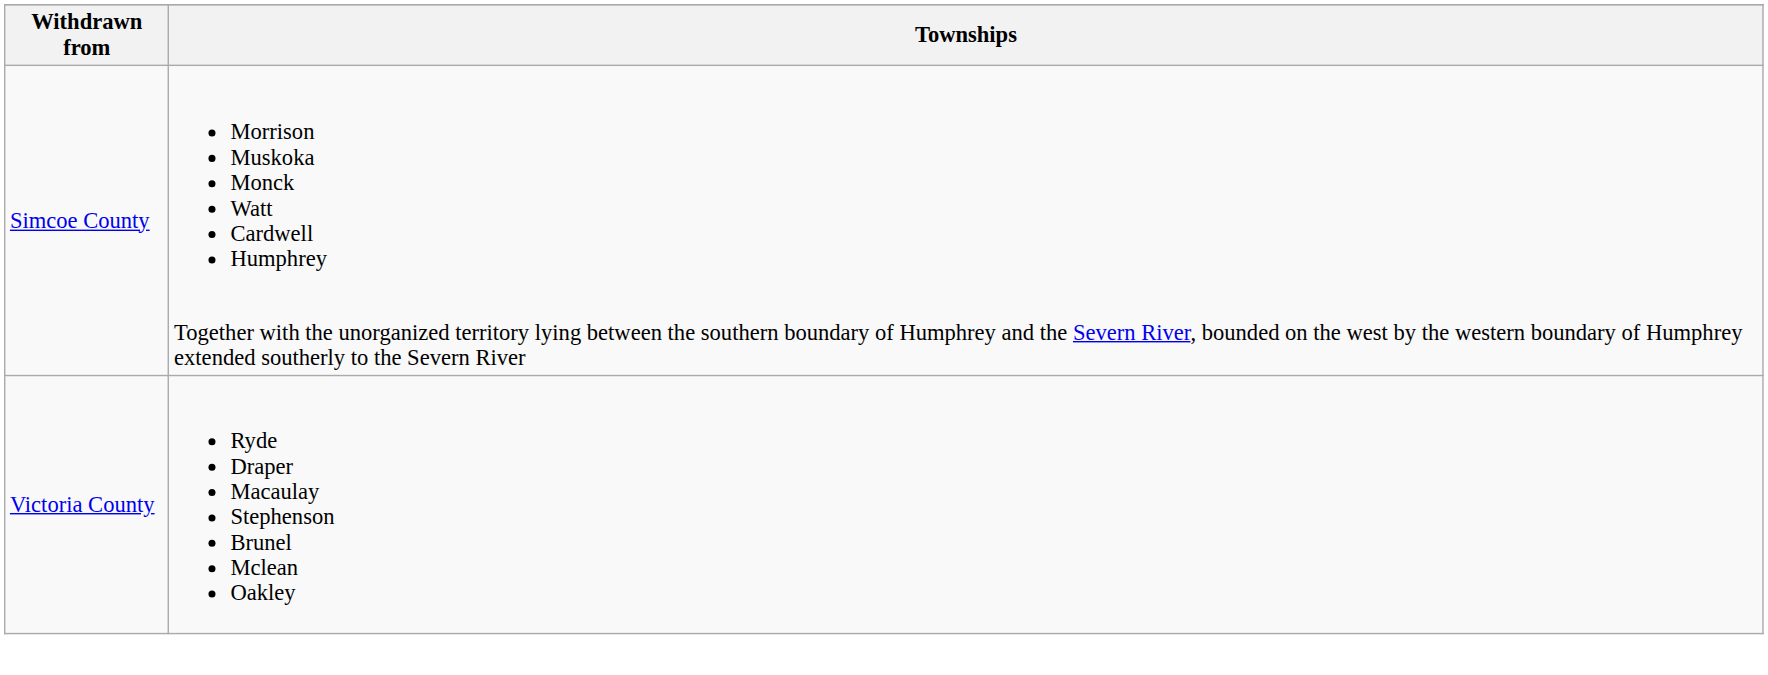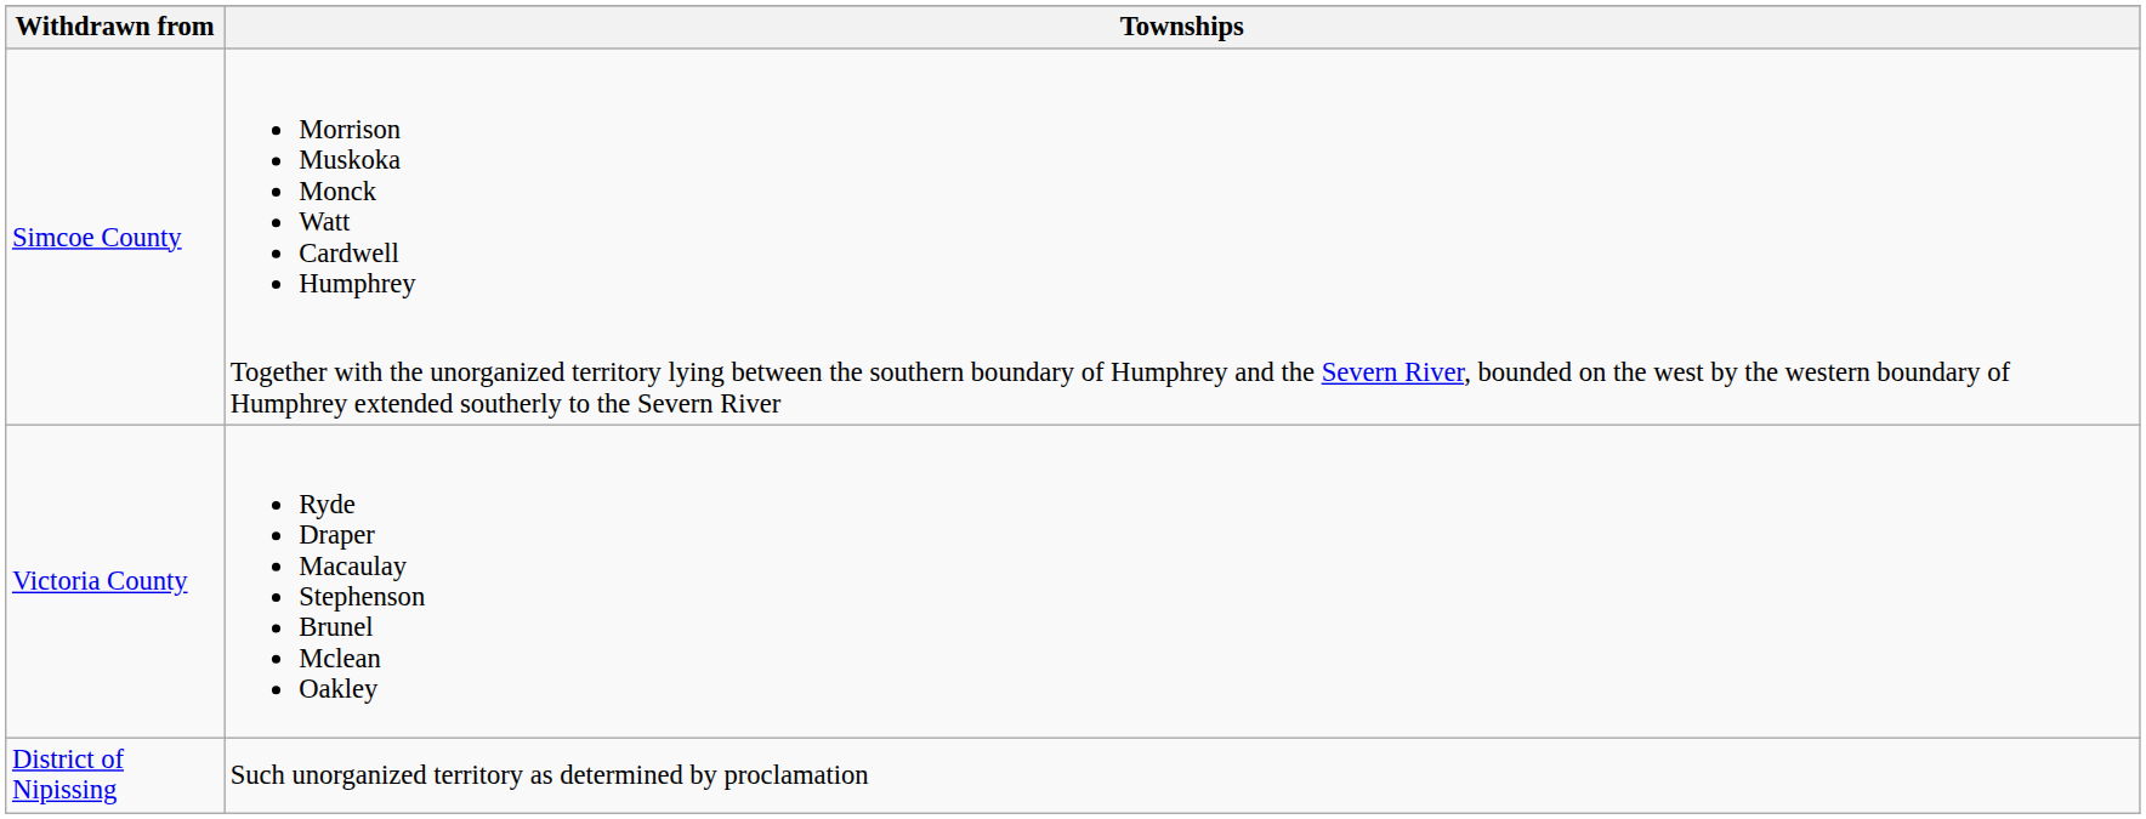+ row: District of Nipissing | Such unorganized territory as determined by proclamation
